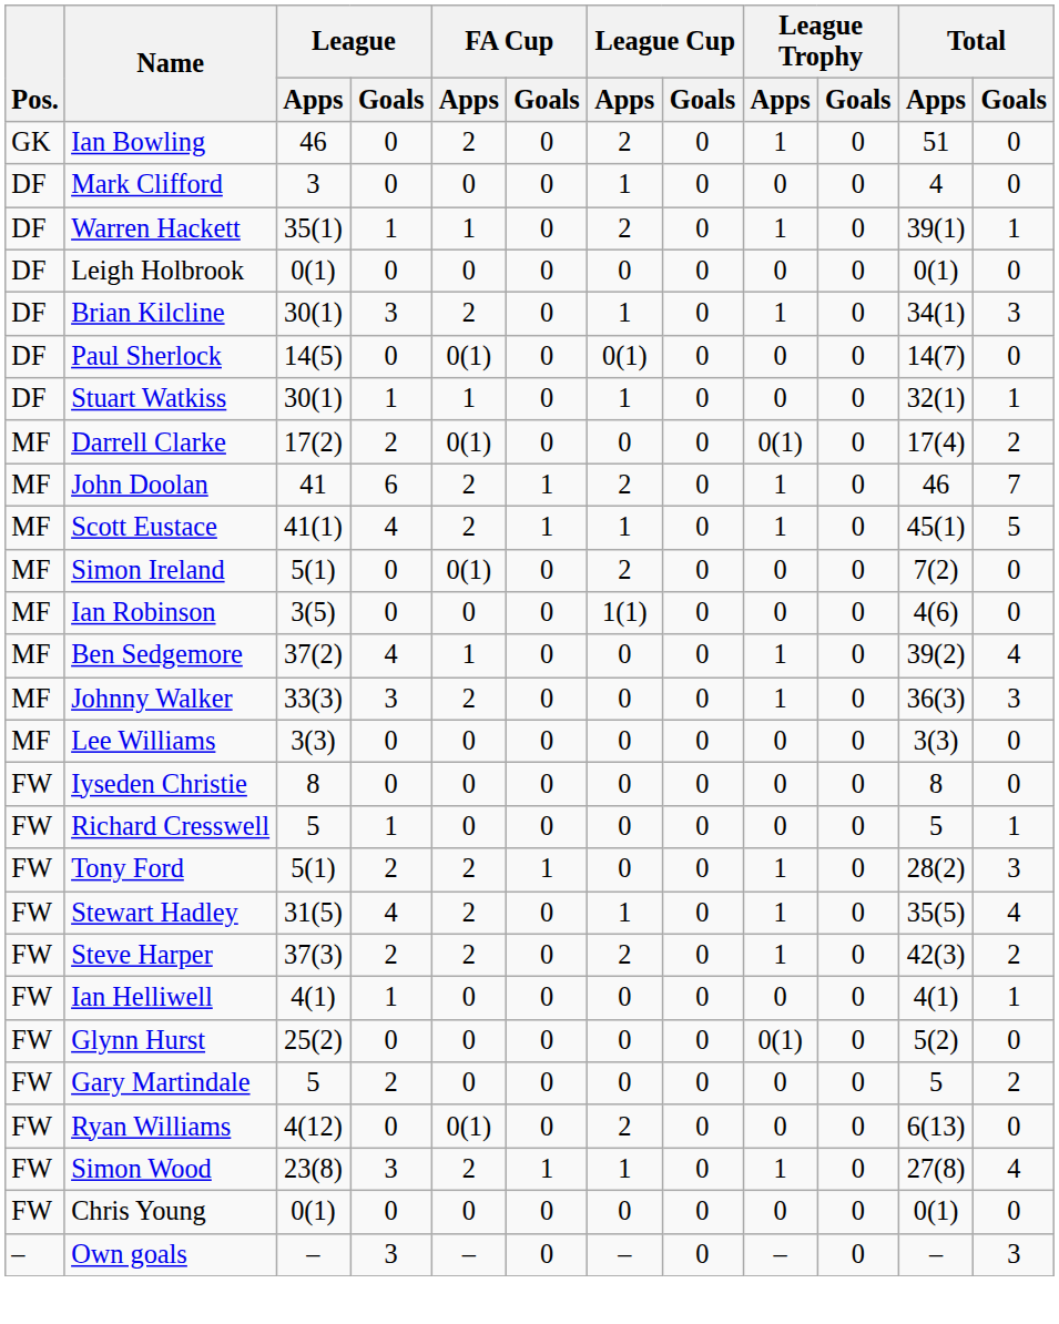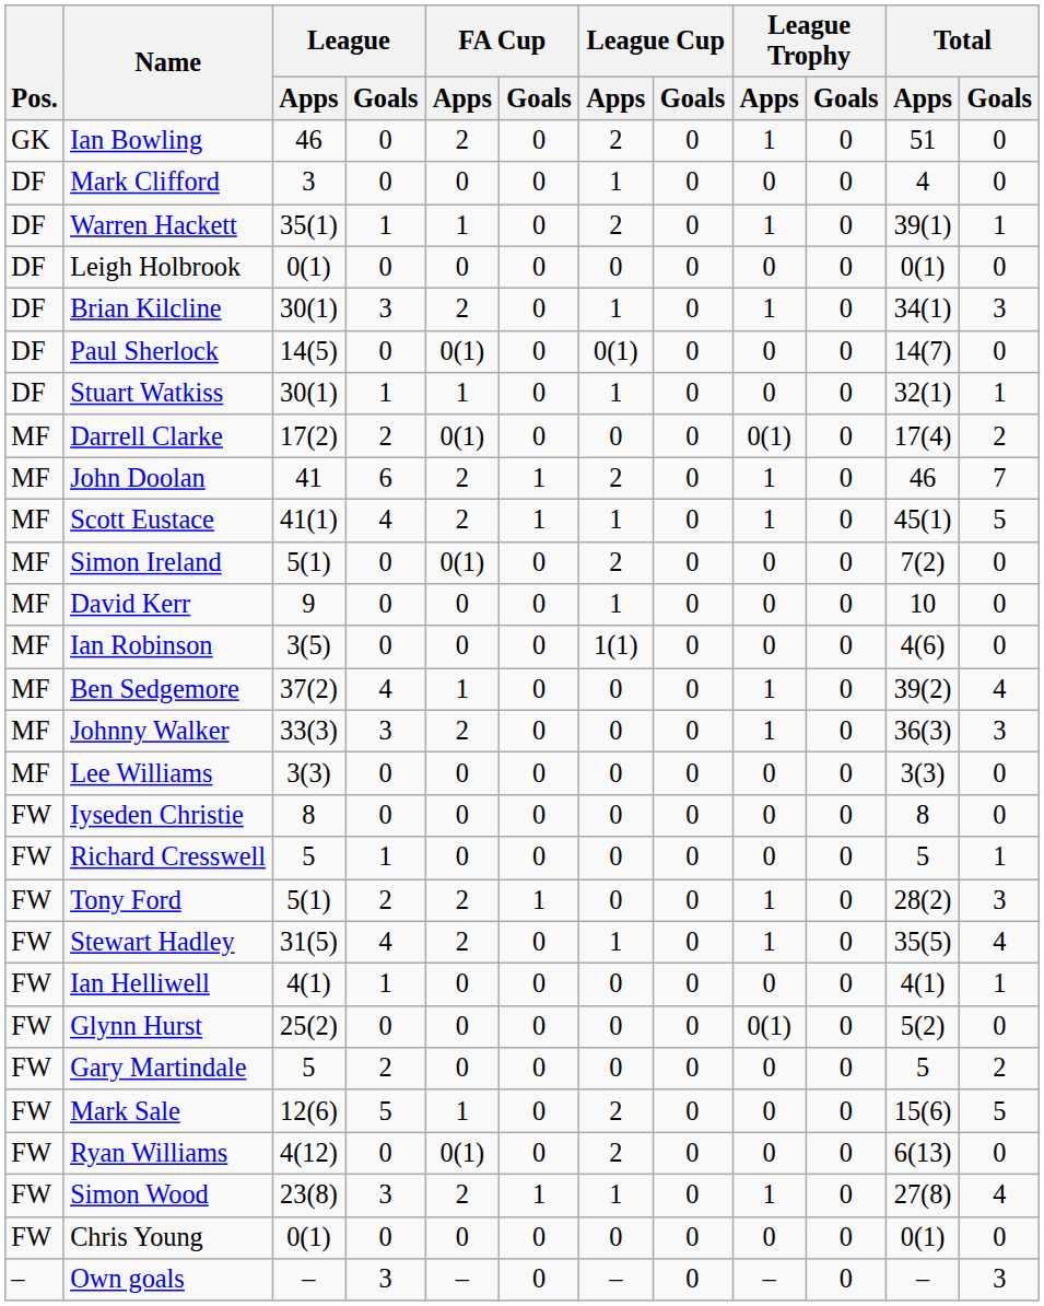+ row: MF | David Kerr | 9 | 0 | 0 | 0 | 1 | 0 | 0 | 0 | 10 | 0
- row: FW | Steve Harper | 37(3) | 2 | 2 | 0 | 2 | 0 | 1 | 0 | 42(3) | 2
+ row: FW | Mark Sale | 12(6) | 5 | 1 | 0 | 2 | 0 | 0 | 0 | 15(6) | 5
